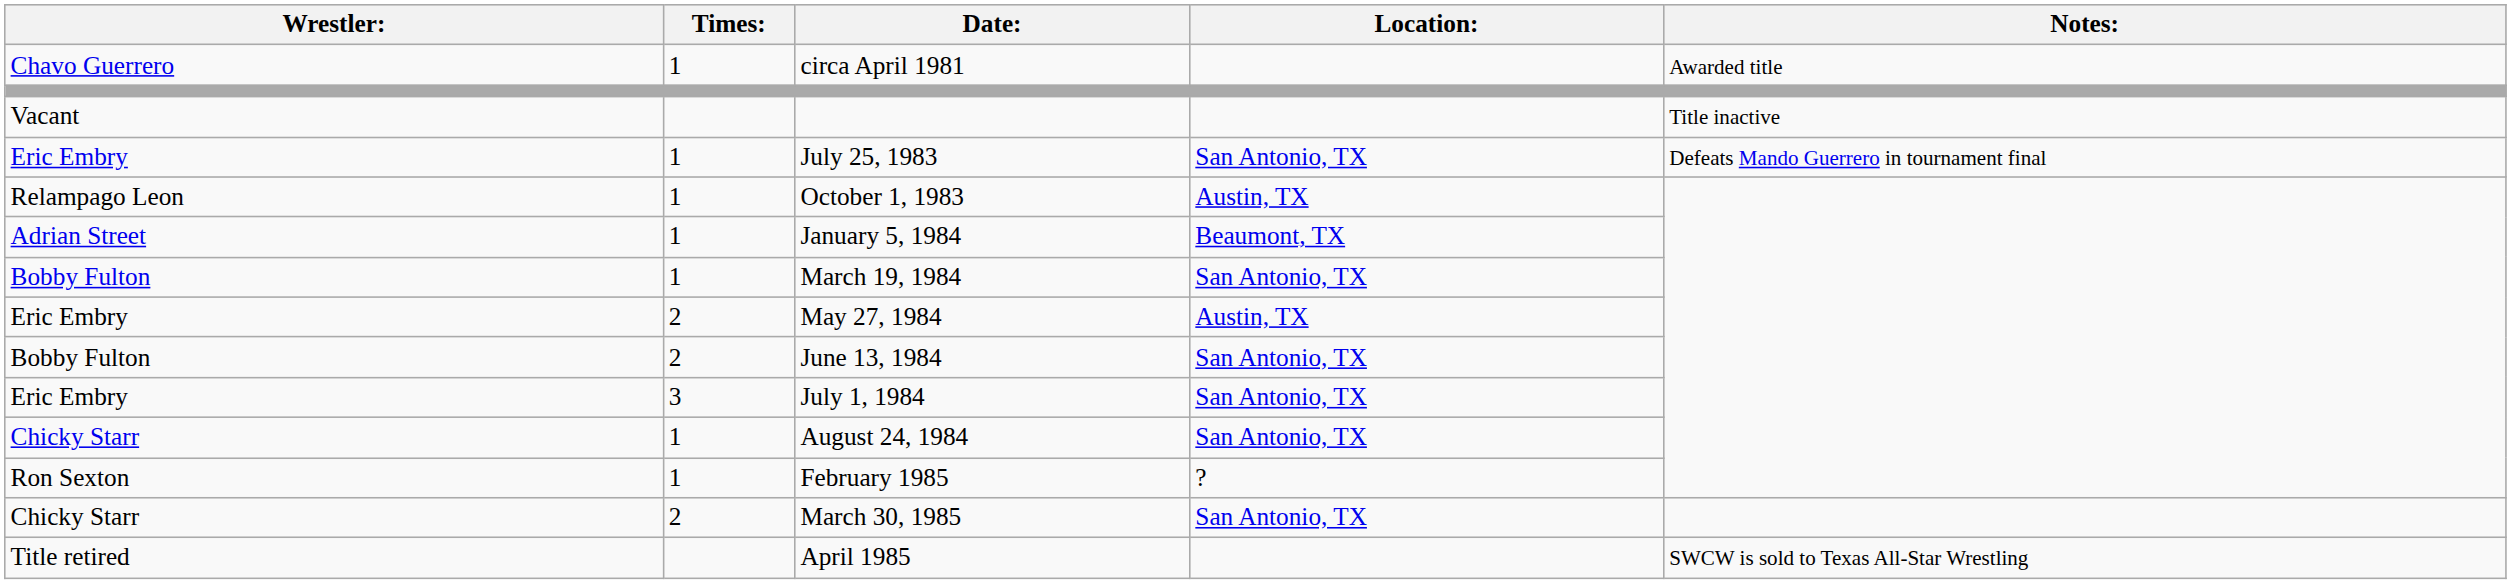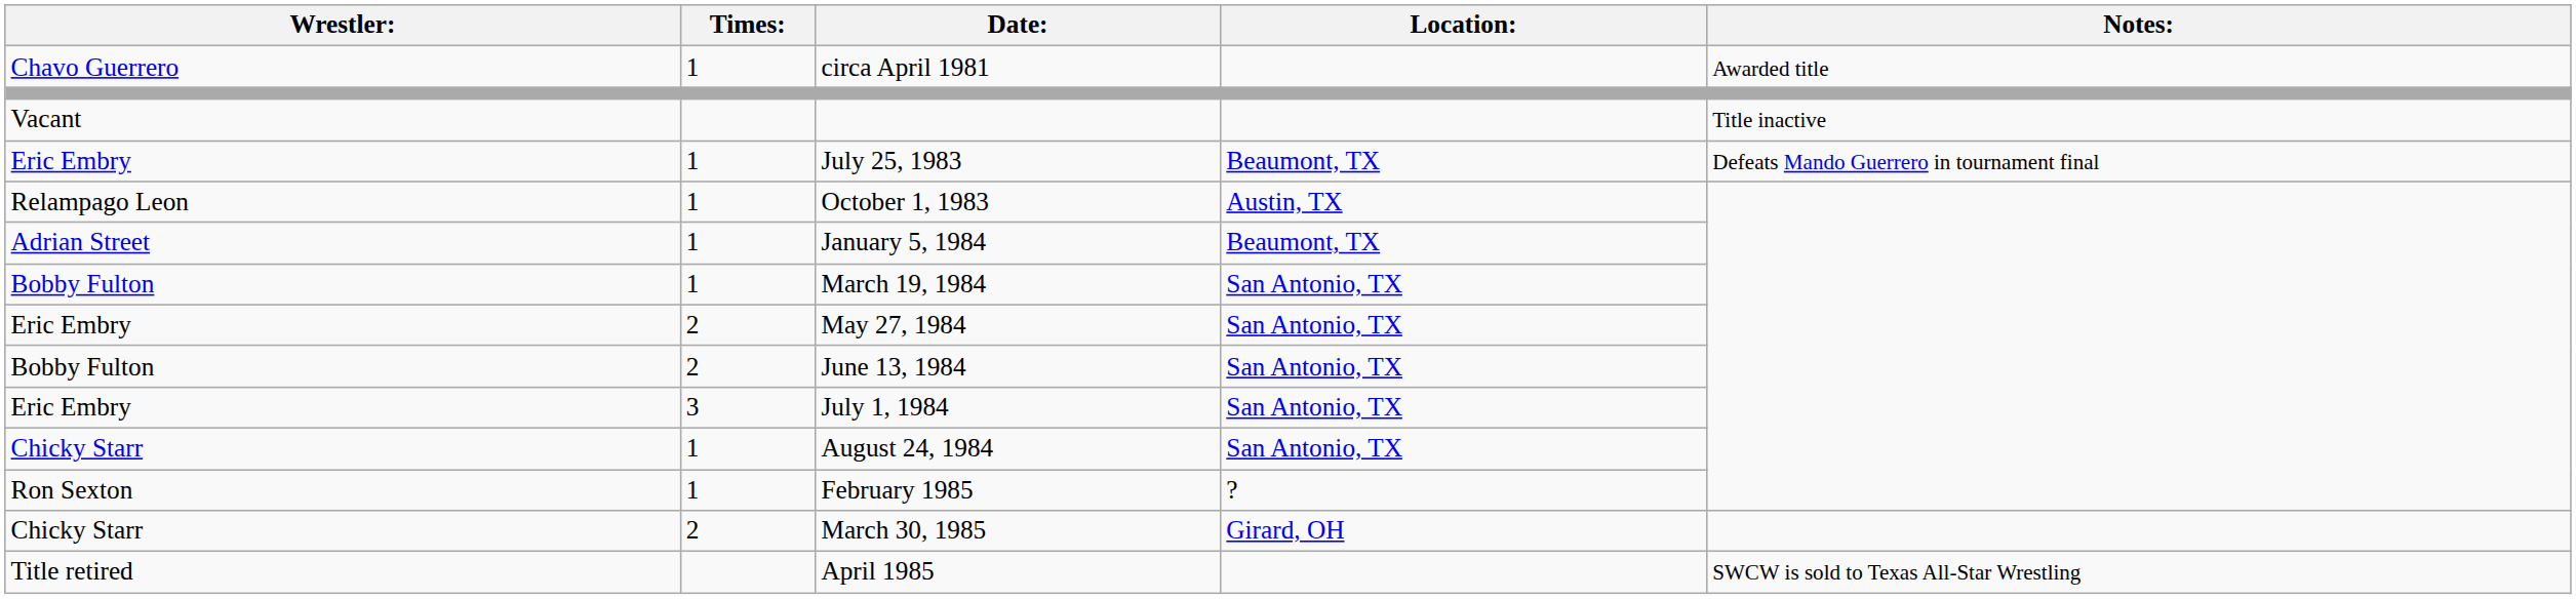July 25, 1983 | Location:: San Antonio, TX -> Beaumont, TX
May 27, 1984 | Location:: Austin, TX -> San Antonio, TX
March 30, 1985 | Location:: San Antonio, TX -> Girard, OH
